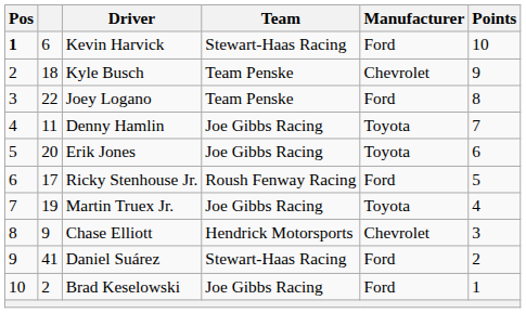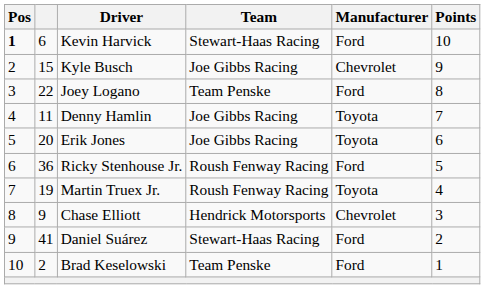Kyle Busch | column 2: 18 -> 15
Kyle Busch | Team: Team Penske -> Joe Gibbs Racing
Ricky Stenhouse Jr. | column 2: 17 -> 36
Martin Truex Jr. | Team: Joe Gibbs Racing -> Roush Fenway Racing
Brad Keselowski | Team: Joe Gibbs Racing -> Team Penske
